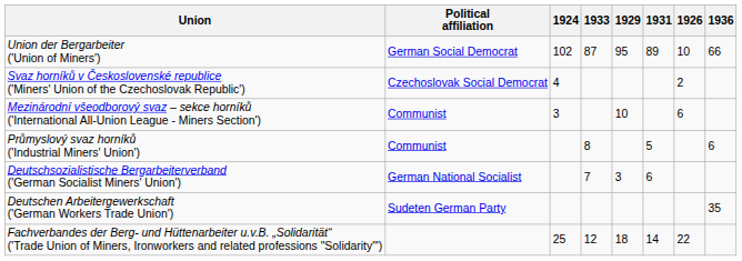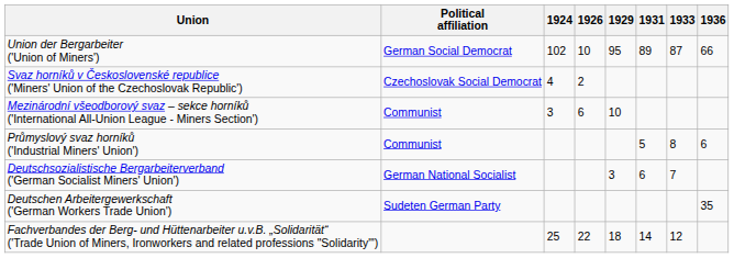columns swapped: 1926 <-> 1933
